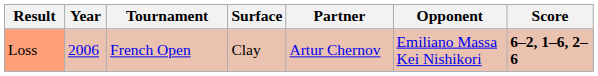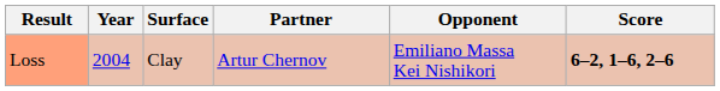- column: Tournament | French Open
Loss | Year: 2006 -> 2004
